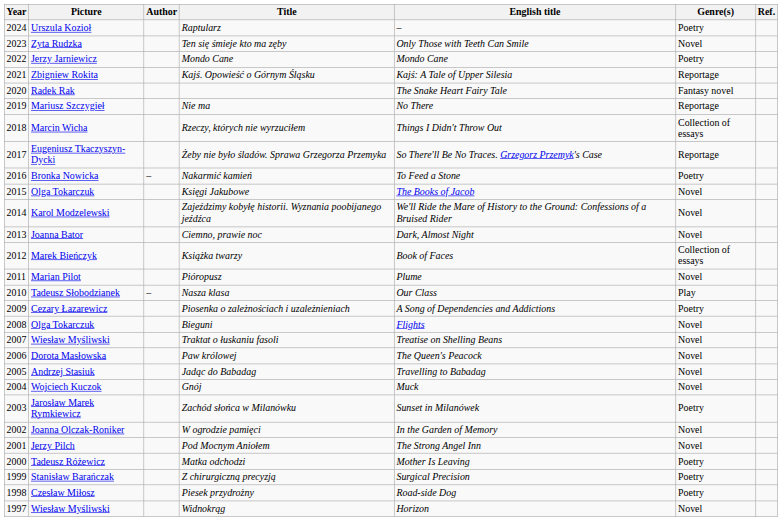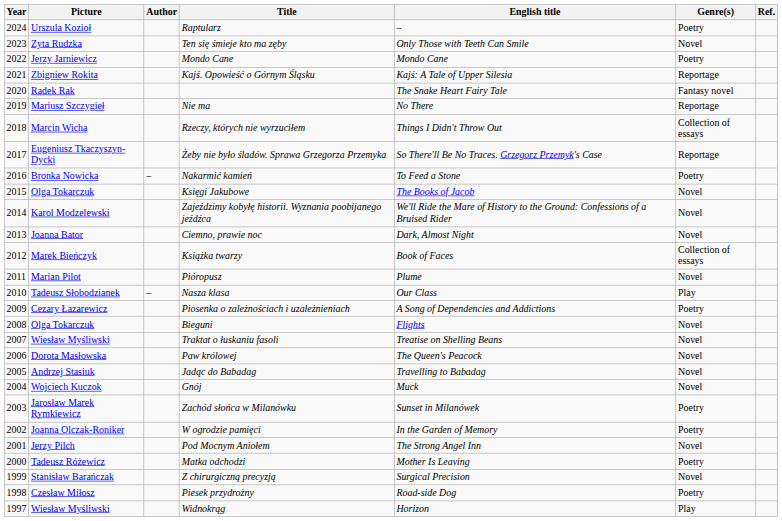W ogrodzie pamięci | Genre(s): Novel -> Poetry
Z chirurgiczną precyzją | Genre(s): Poetry -> Novel
Widnokrąg | Genre(s): Novel -> Play
